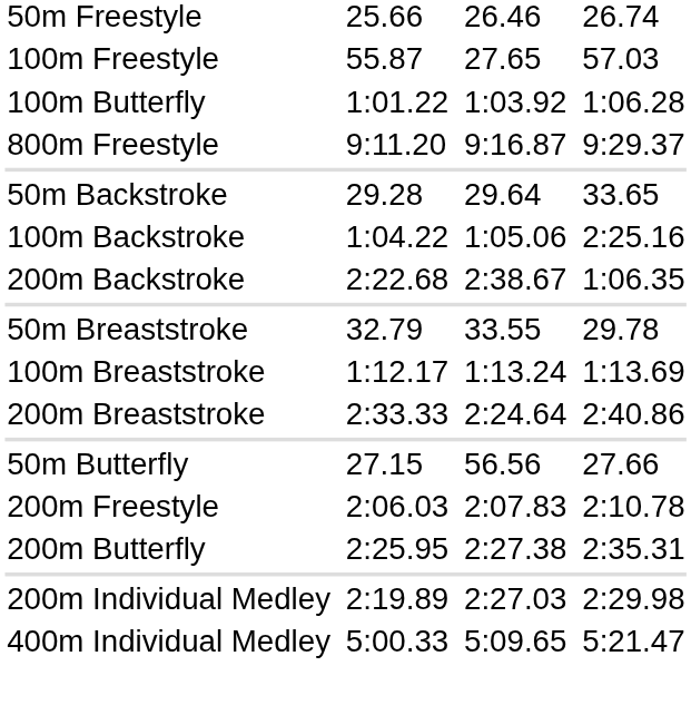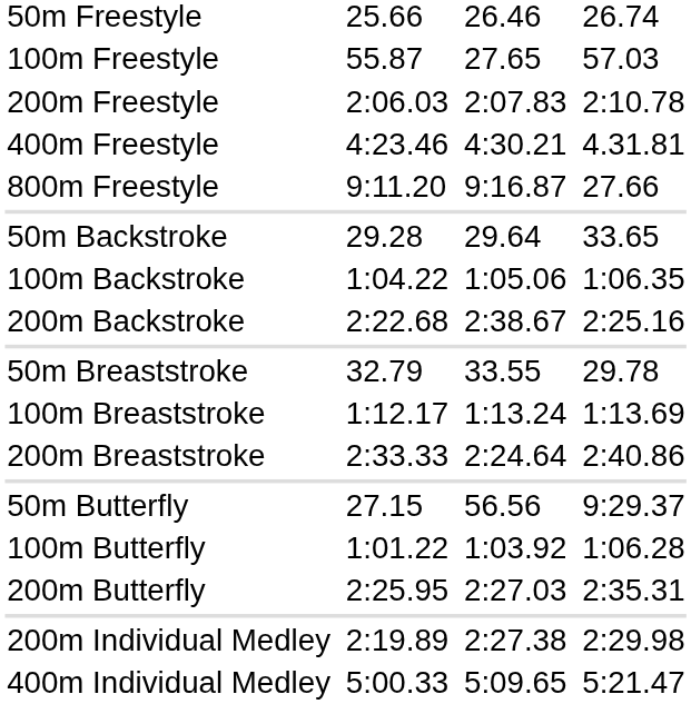rows swapped: 200m Freestyle <-> 100m Butterfly
+ row: 400m Freestyle | 4:23.46 | 4:30.21 | 4.31.81
800m Freestyle | column 7: 9:29.37 -> 27.66
100m Backstroke | column 7: 2:25.16 -> 1:06.35
200m Backstroke | column 7: 1:06.35 -> 2:25.16
50m Butterfly | column 7: 27.66 -> 9:29.37
200m Butterfly | column 5: 2:27.38 -> 2:27.03
200m Individual Medley | column 5: 2:27.03 -> 2:27.38
